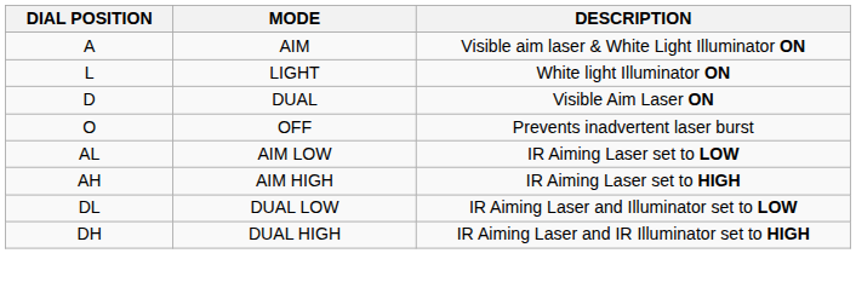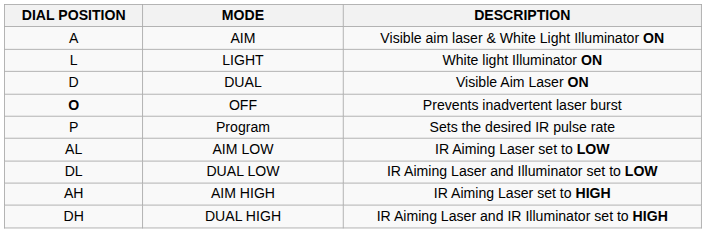OFF | DIAL POSITION: normal -> bold
+ row: P | Program | Sets the desired IR pulse rate
rows swapped: DUAL LOW <-> AIM HIGH
